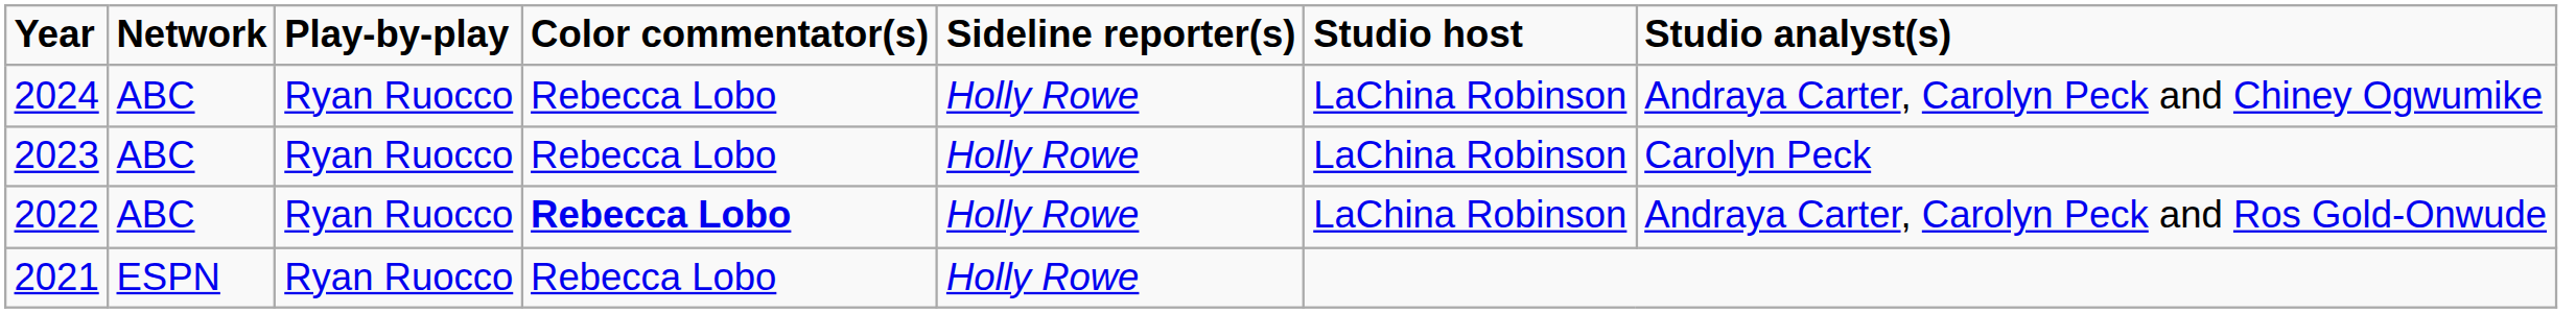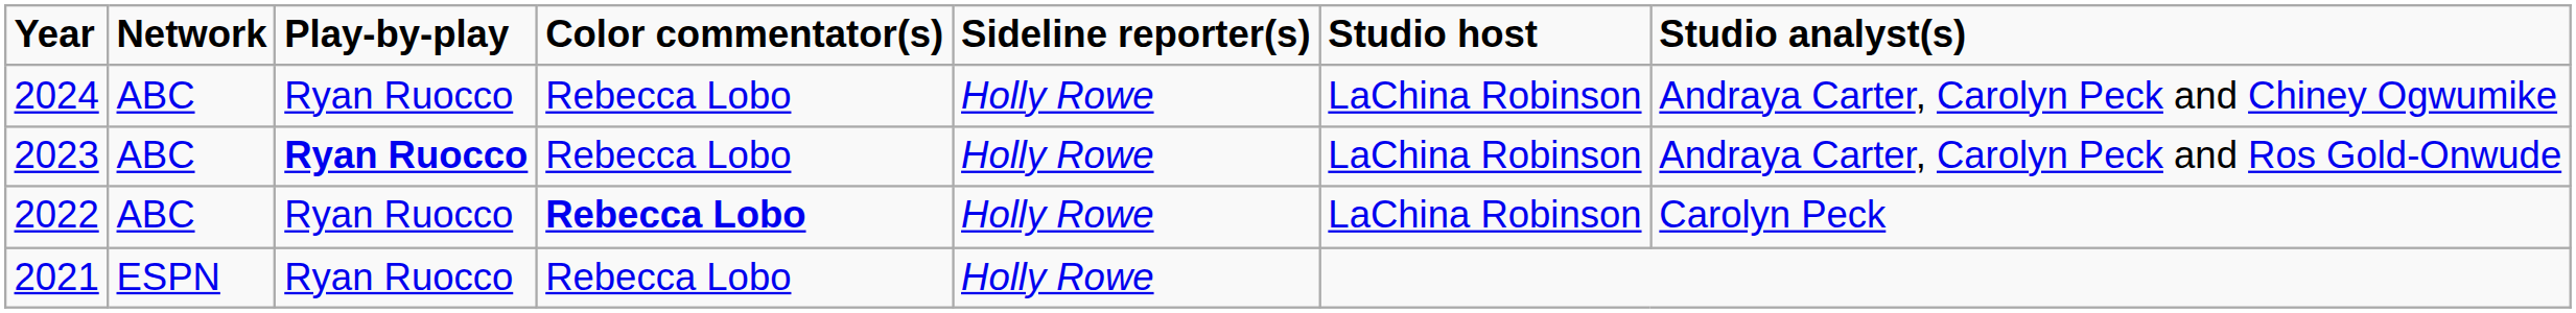2023 | Play-by-play: normal -> bold
2023 | Studio analyst(s): Carolyn Peck -> Andraya Carter, Carolyn Peck and Ros Gold-Onwude
2022 | Studio analyst(s): Andraya Carter, Carolyn Peck and Ros Gold-Onwude -> Carolyn Peck
